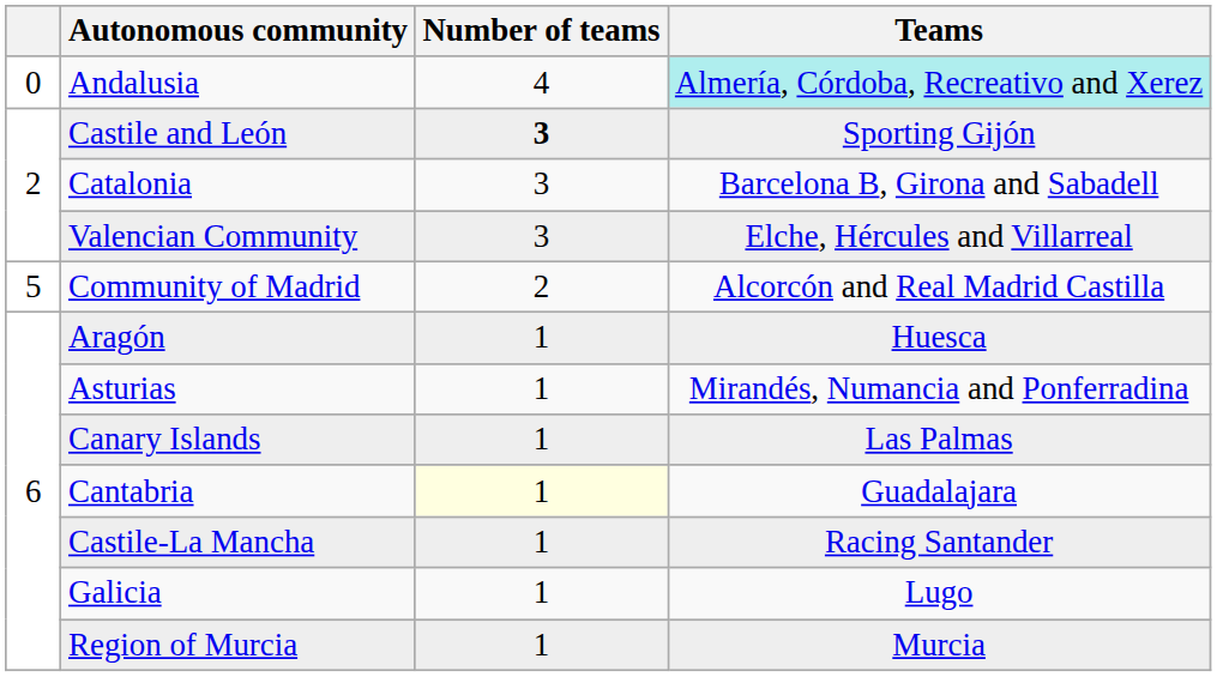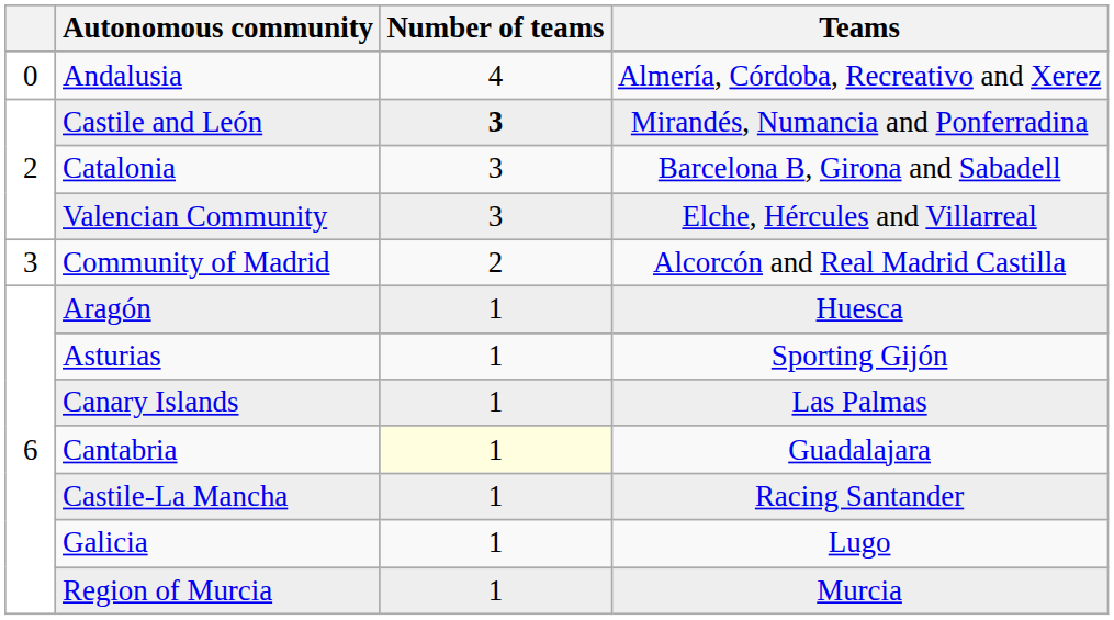Andalusia | Teams: paleturquoise background -> no background
Castile and León | Teams: Sporting Gijón -> Mirandés, Numancia and Ponferradina
Community of Madrid | column 1: 5 -> 3
Asturias | Teams: Mirandés, Numancia and Ponferradina -> Sporting Gijón
